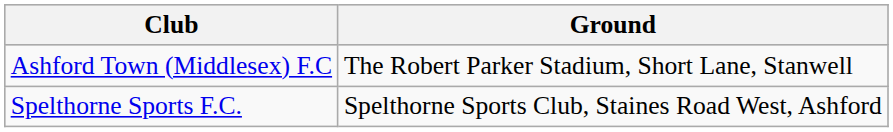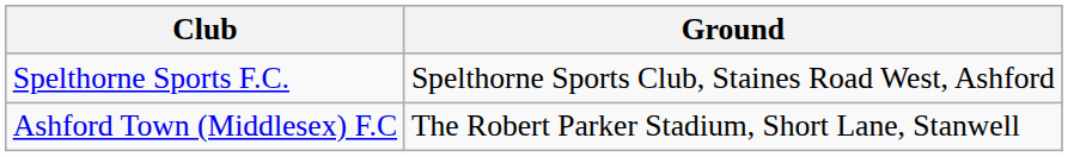rows swapped: Ashford Town (Middlesex) F.C <-> Spelthorne Sports F.C.
